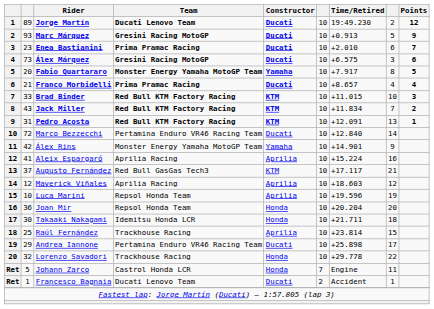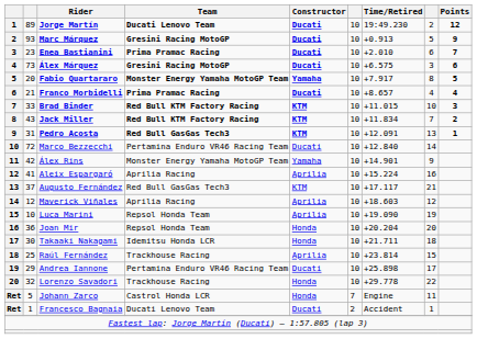Pedro Acosta | Team: Red Bull KTM Factory Racing -> Red Bull GasGas Tech3
Luca Marini | Time/Retired: +19.596 -> +19.090
